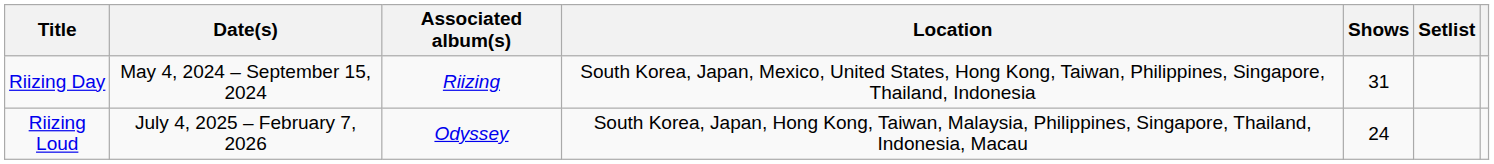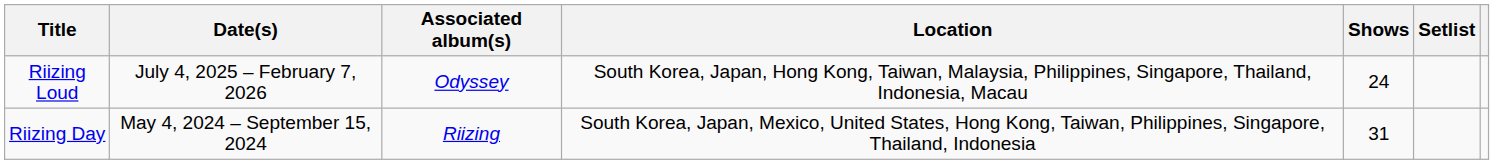rows swapped: Riizing Day <-> Riizing Loud
